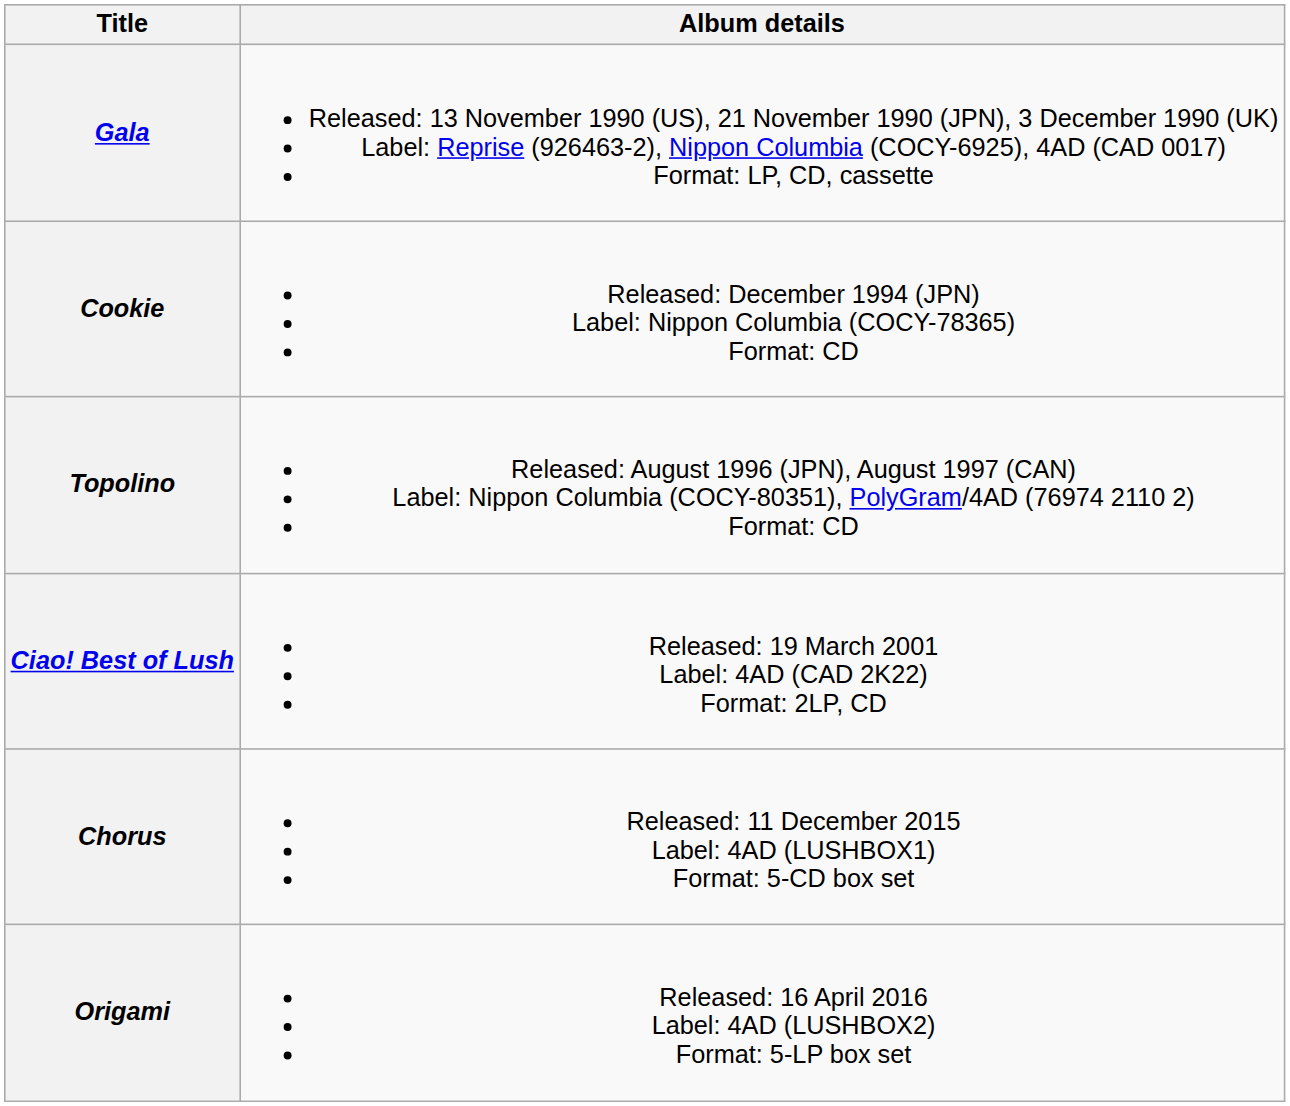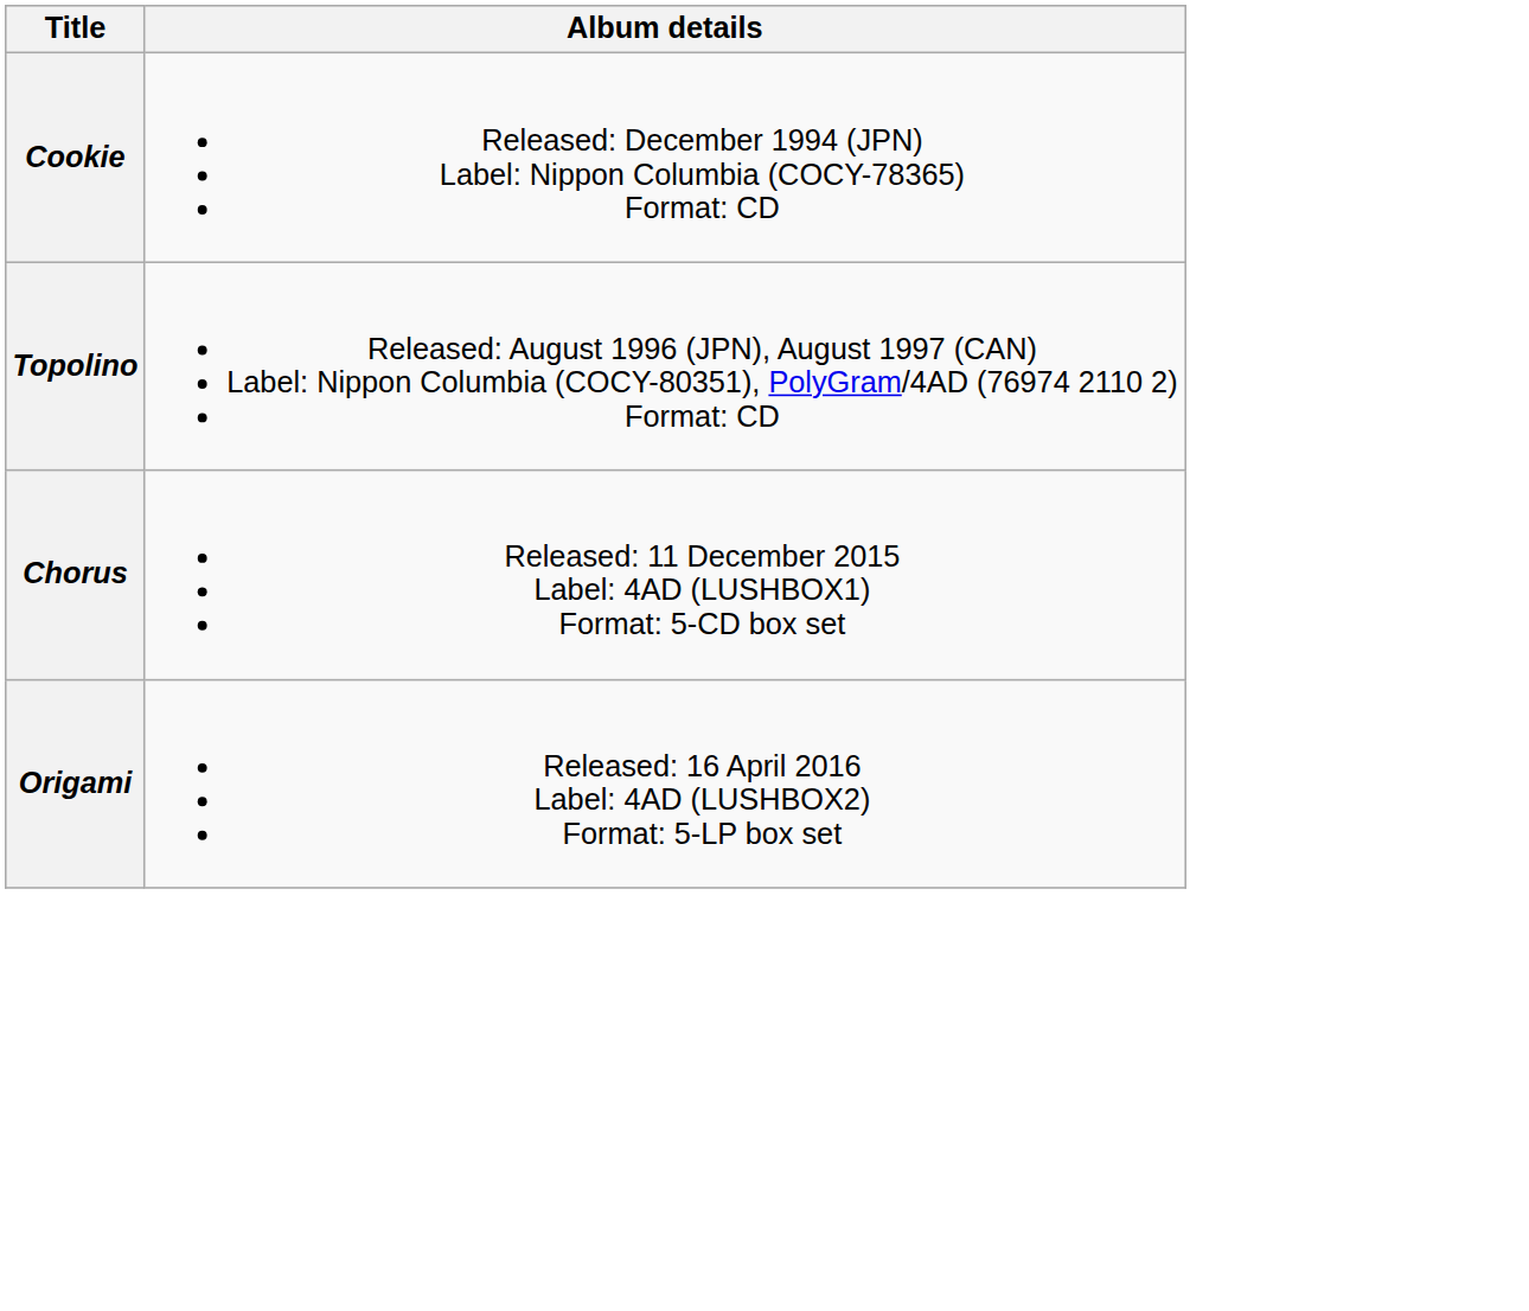- row: Gala | Released: 13 November 1990 (US), 21 November 1990 (JPN), 3 December 1990 (UK) Label: Reprise (926463-2), Nippon Columbia (COCY-6925), 4AD (CAD 0017) Format: LP, CD, cassette
- row: Ciao! Best of Lush | Released: 19 March 2001 Label: 4AD (CAD 2K22) Format: 2LP, CD
